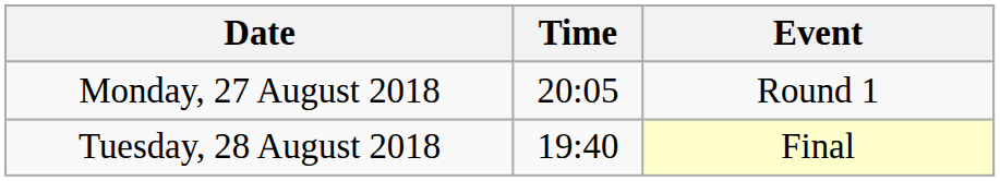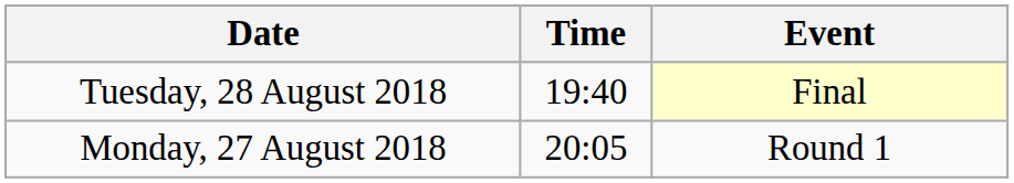rows swapped: Monday, 27 August 2018 <-> Tuesday, 28 August 2018
